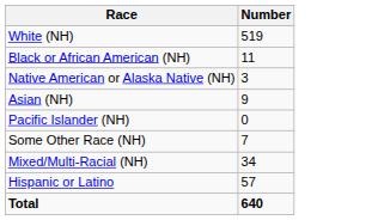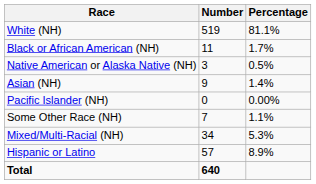+ column: Percentage | 81.1% | 1.7% | 0.5% | 1.4% | 0.00% | 1.1% | 5.3% | 8.9%
